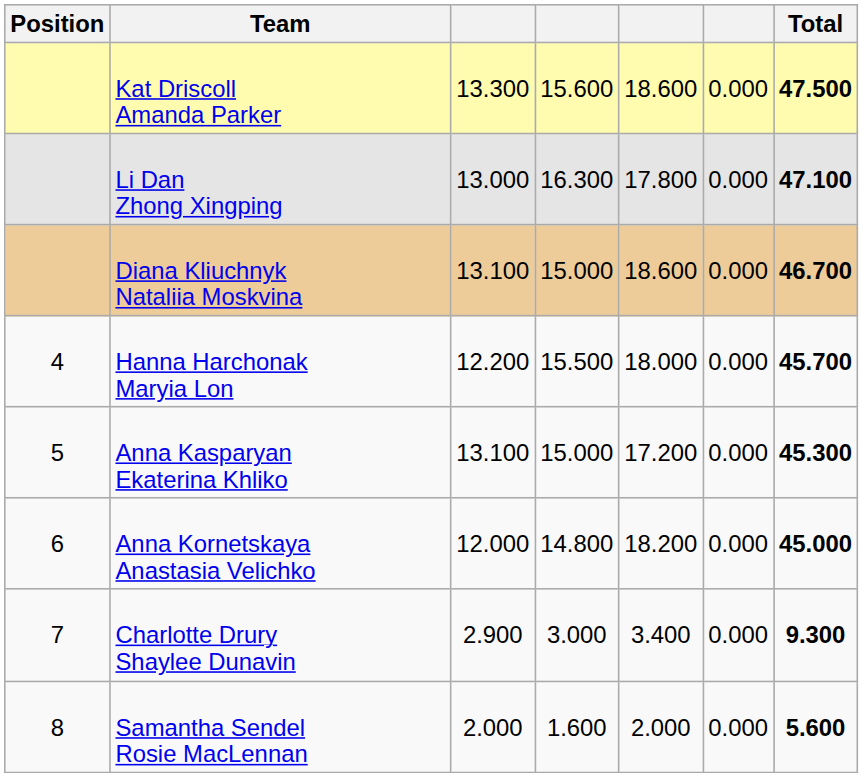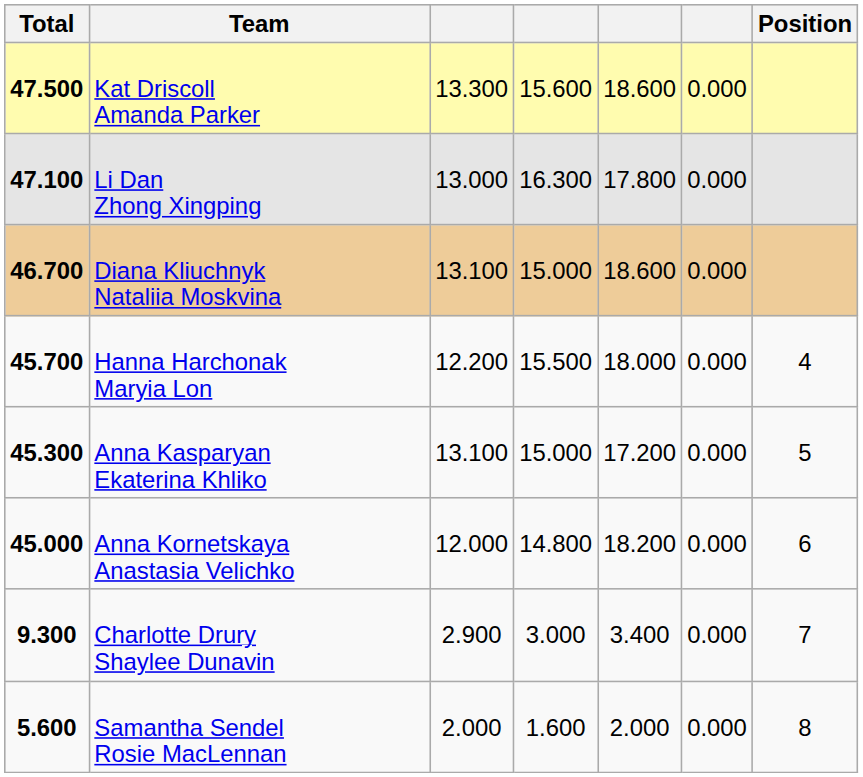columns swapped: Position <-> Total
